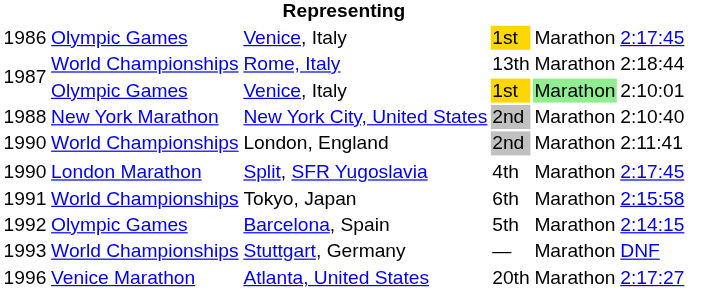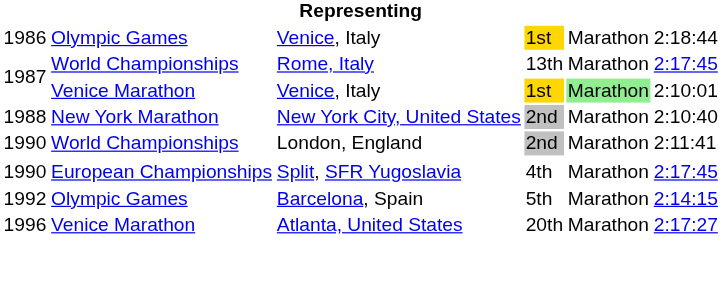1986 / Venice, Italy | column 6: 2:17:45 -> 2:18:44
Rome, Italy | column 6: 2:18:44 -> 2:17:45
1987 / Venice, Italy | column 2: Olympic Games -> Venice Marathon
Split, SFR Yugoslavia | column 2: London Marathon -> European Championships
- row: 1991 | World Championships | Tokyo, Japan | 6th | Marathon | 2:15:58
- row: 1993 | World Championships | Stuttgart, Germany | — | Marathon | DNF
